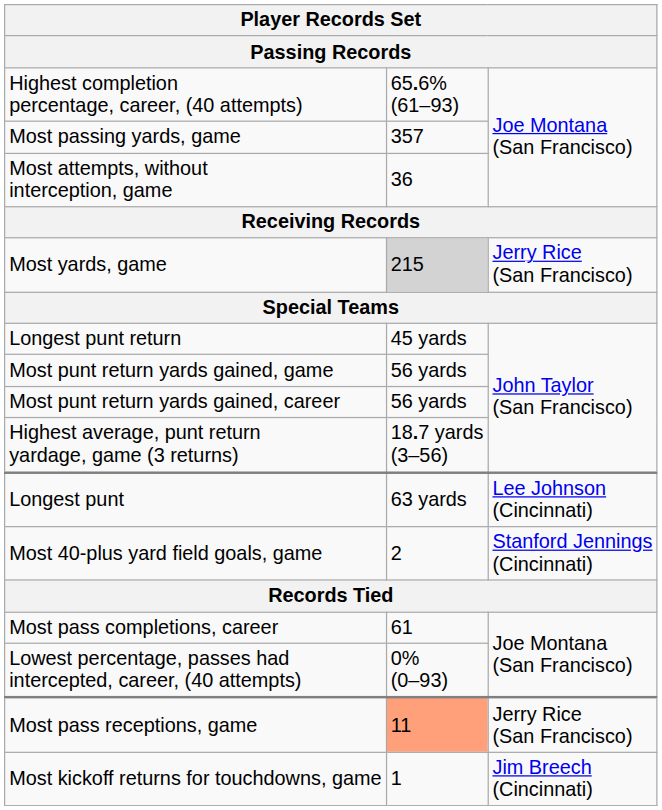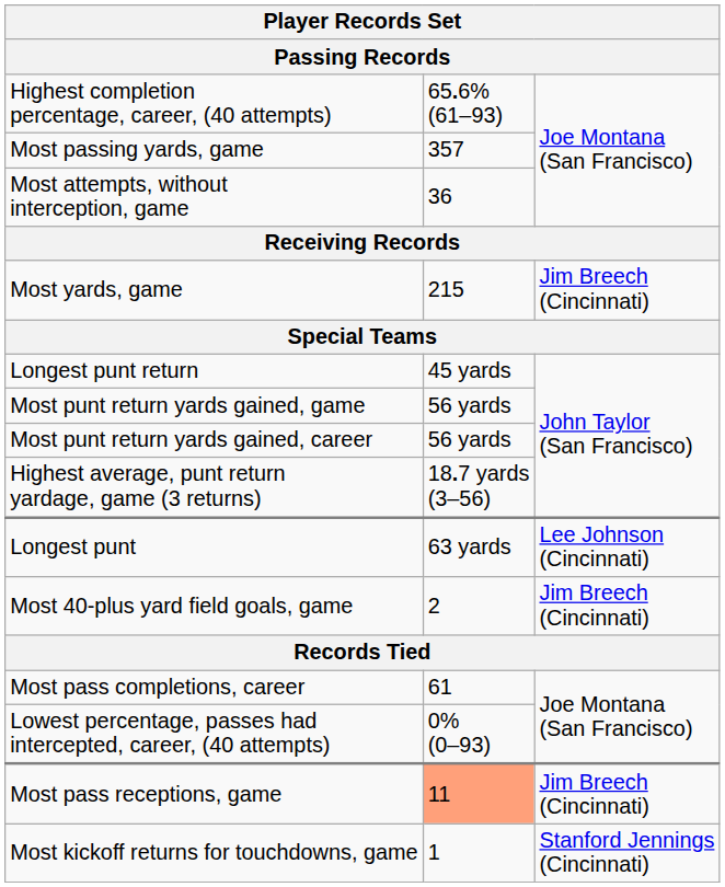Most yards, game | column 2: lightgrey background -> no background
Most yards, game | column 3: Jerry Rice (San Francisco) -> Jim Breech (Cincinnati)
Most 40-plus yard field goals, game | column 3: Stanford Jennings (Cincinnati) -> Jim Breech (Cincinnati)
Most pass receptions, game | column 3: Jerry Rice (San Francisco) -> Jim Breech (Cincinnati)
Most kickoff returns for touchdowns, game | column 3: Jim Breech (Cincinnati) -> Stanford Jennings (Cincinnati)
